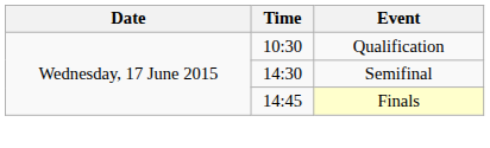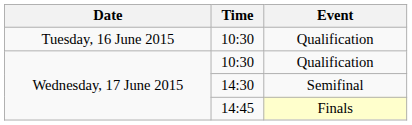+ row: Tuesday, 16 June 2015 | 10:30 | Qualification
